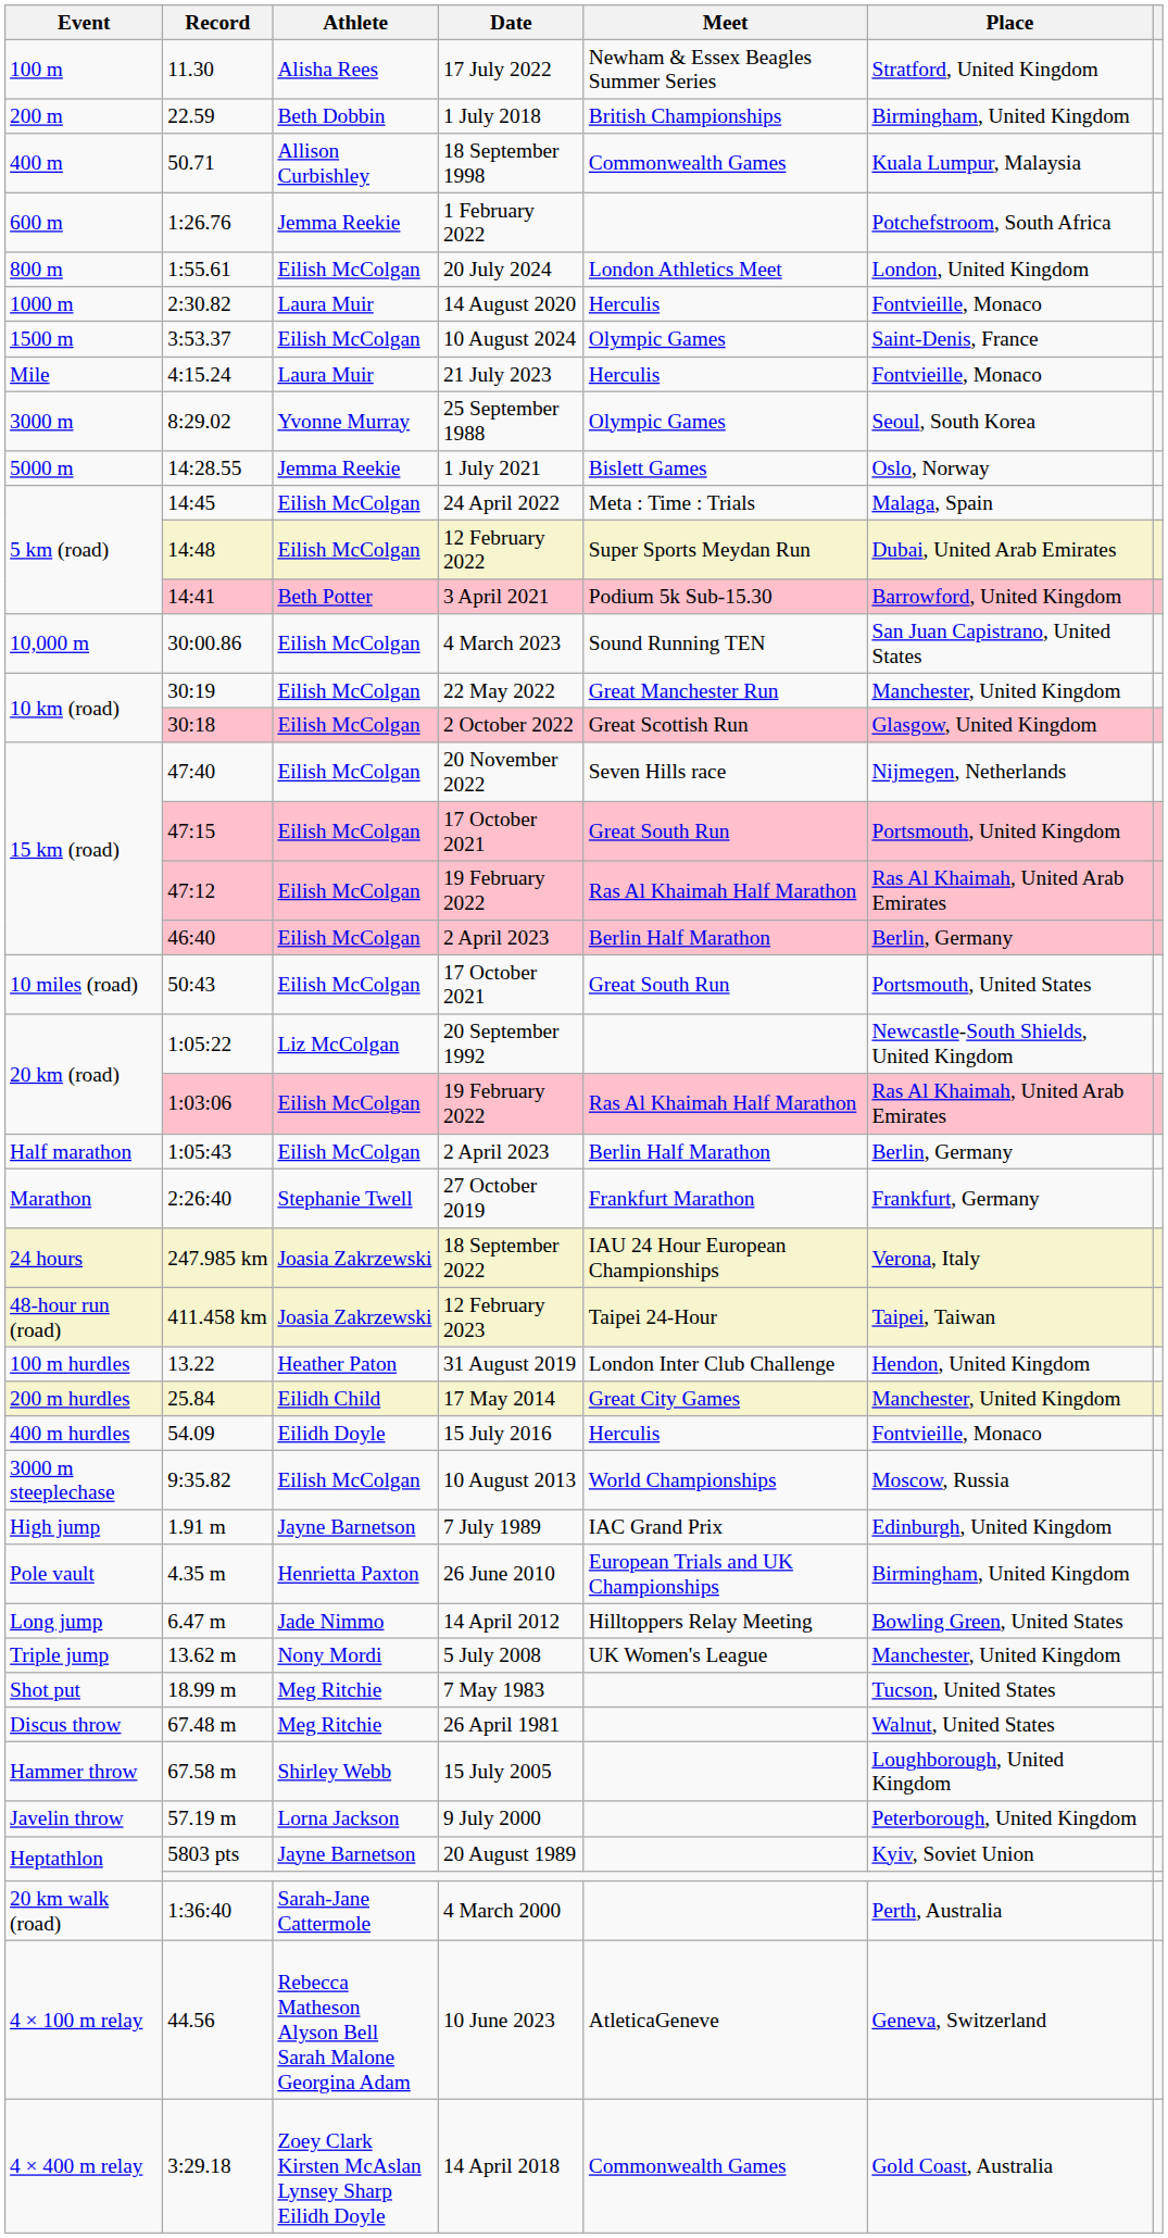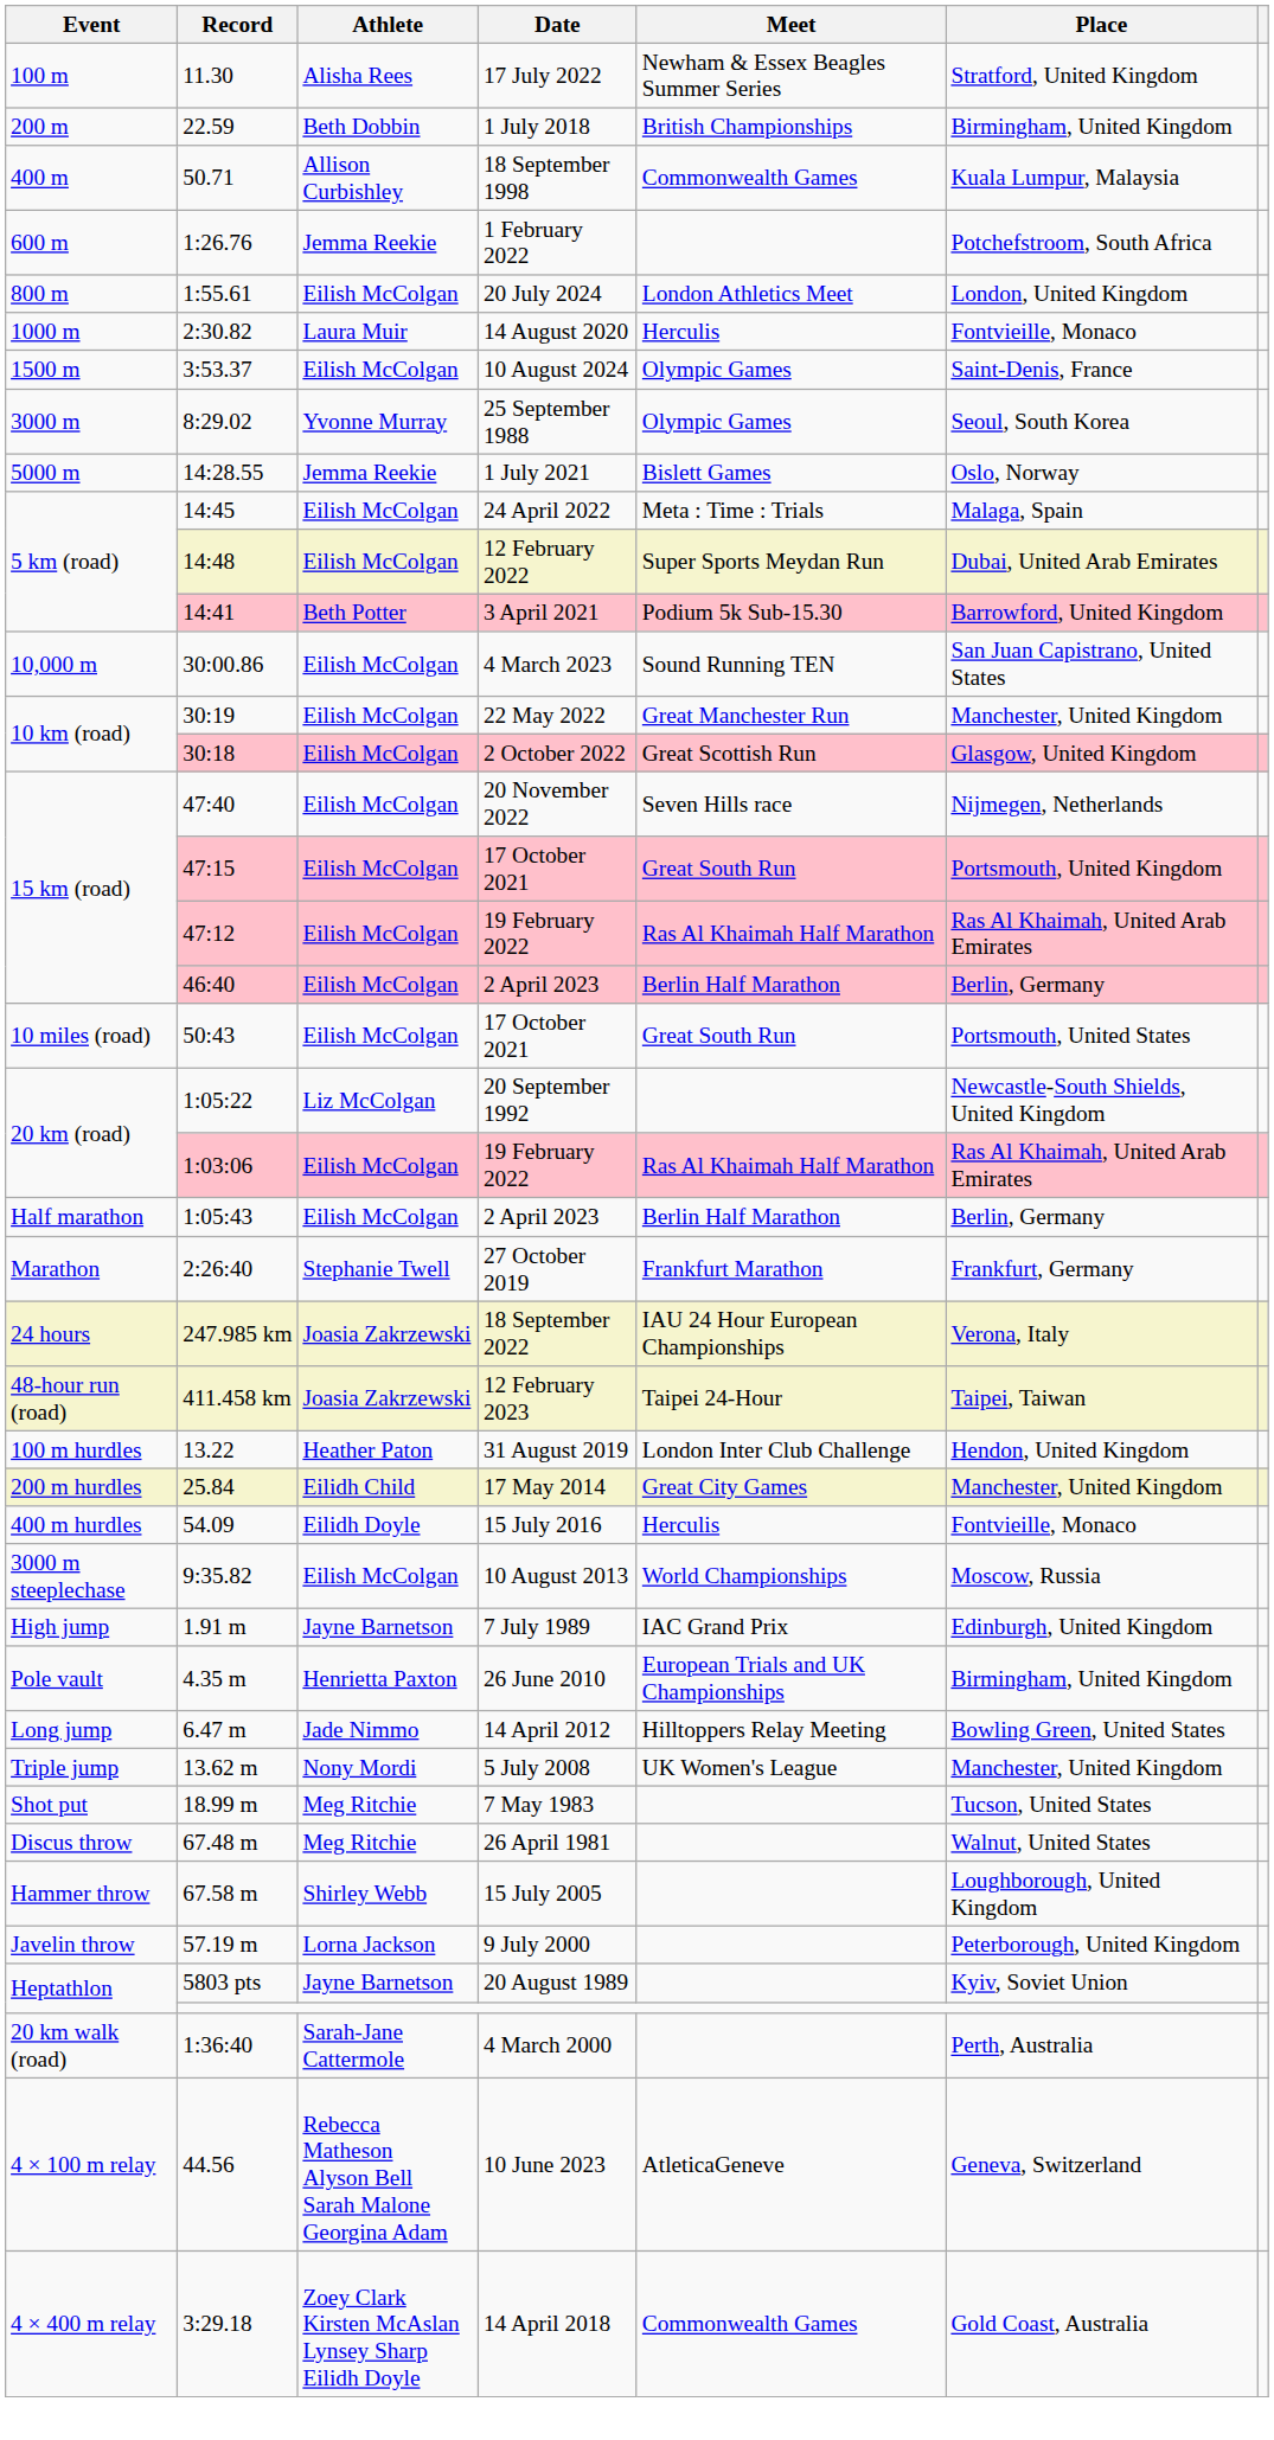- row: Mile | 4:15.24 | Laura Muir | 21 July 2023 | Herculis | Fontvieille, Monaco
